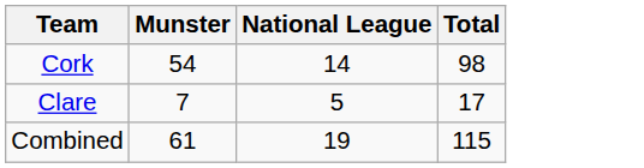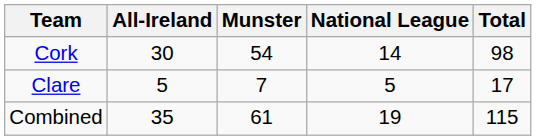+ column: All-Ireland | 30 | 5 | 35
